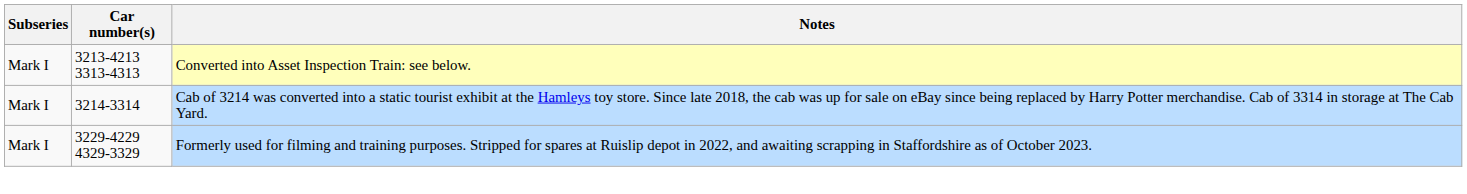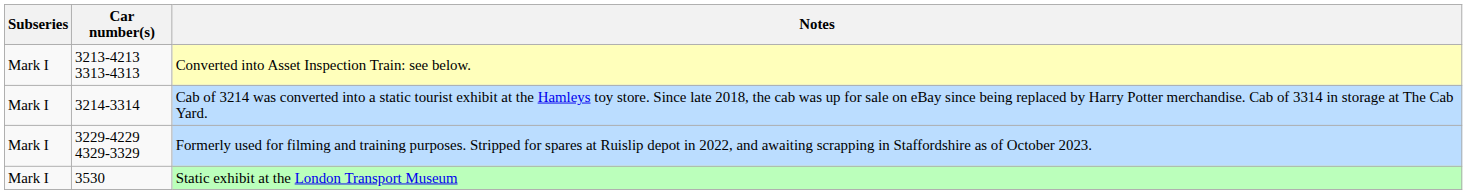+ row: Mark I | 3530 | Static exhibit at the London Transport Museum
